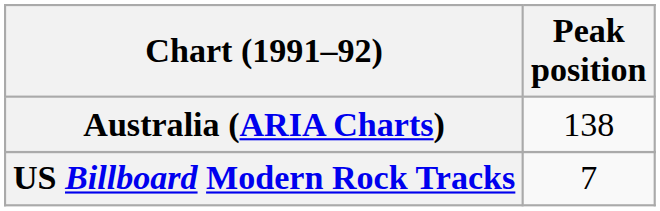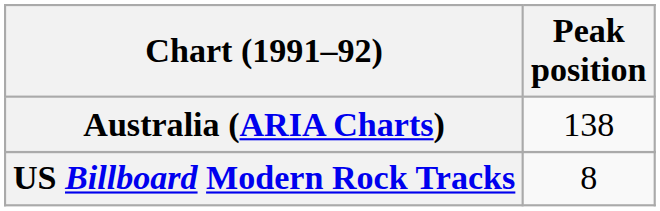US Billboard Modern Rock Tracks | Peak position: 7 -> 8
